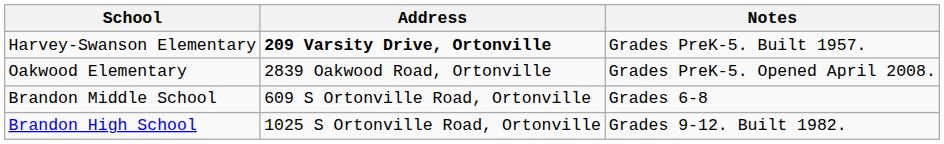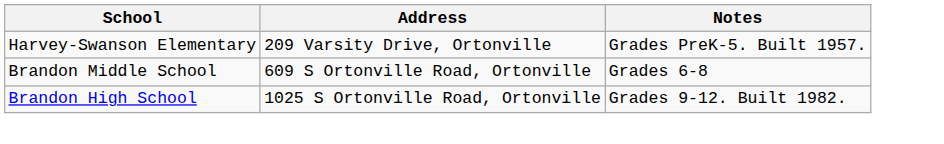Harvey-Swanson Elementary | Address: bold -> normal
- row: Oakwood Elementary | 2839 Oakwood Road, Ortonville | Grades PreK-5. Opened April 2008.
